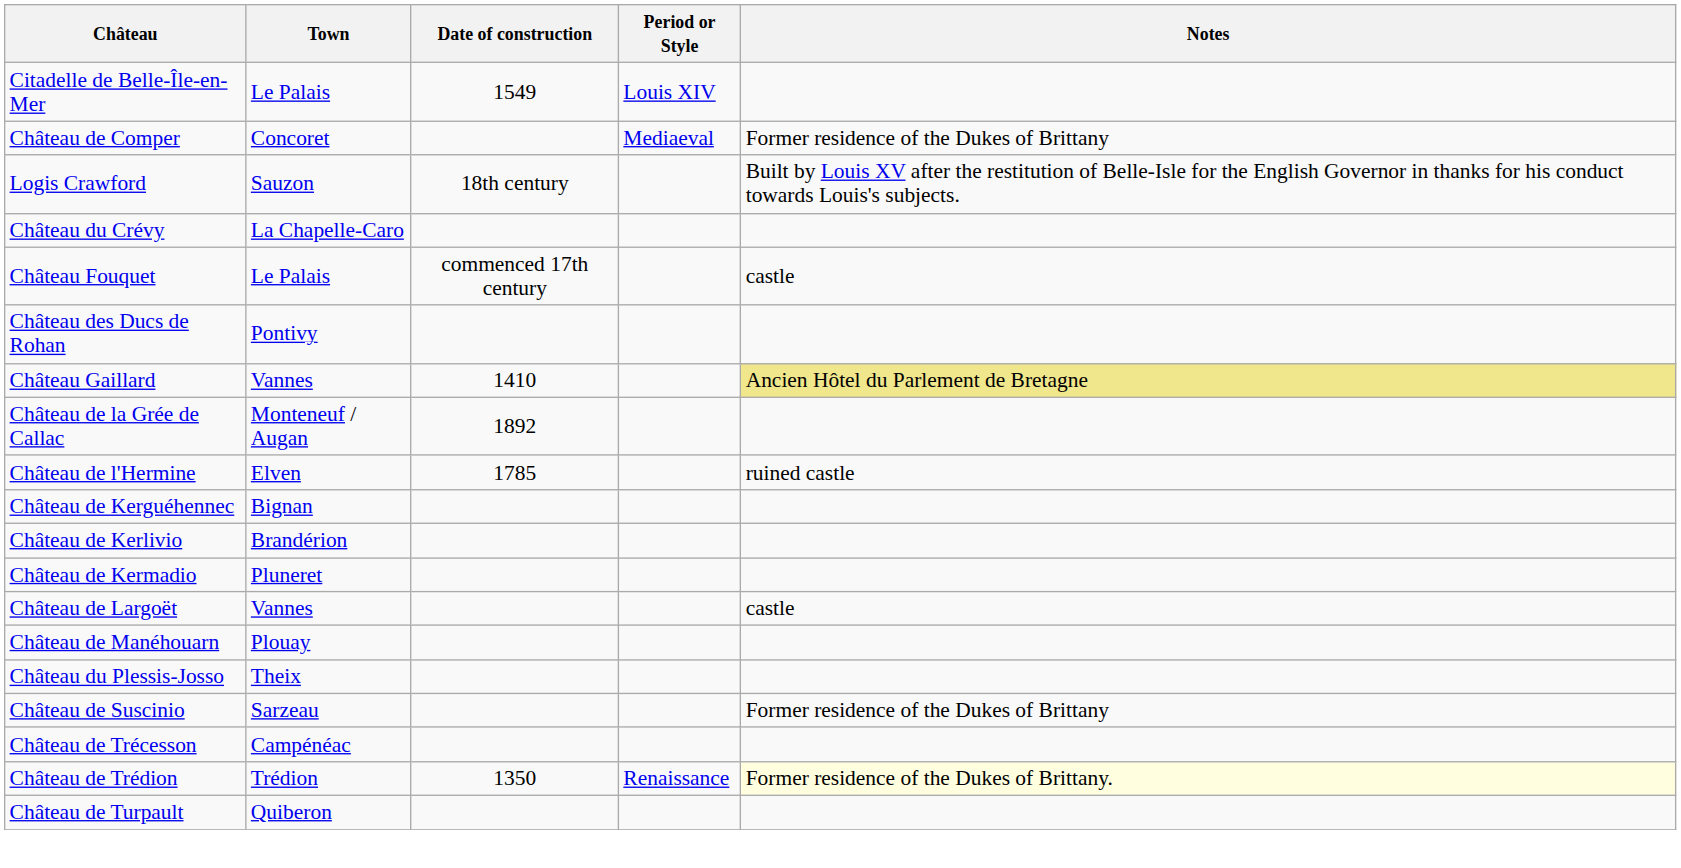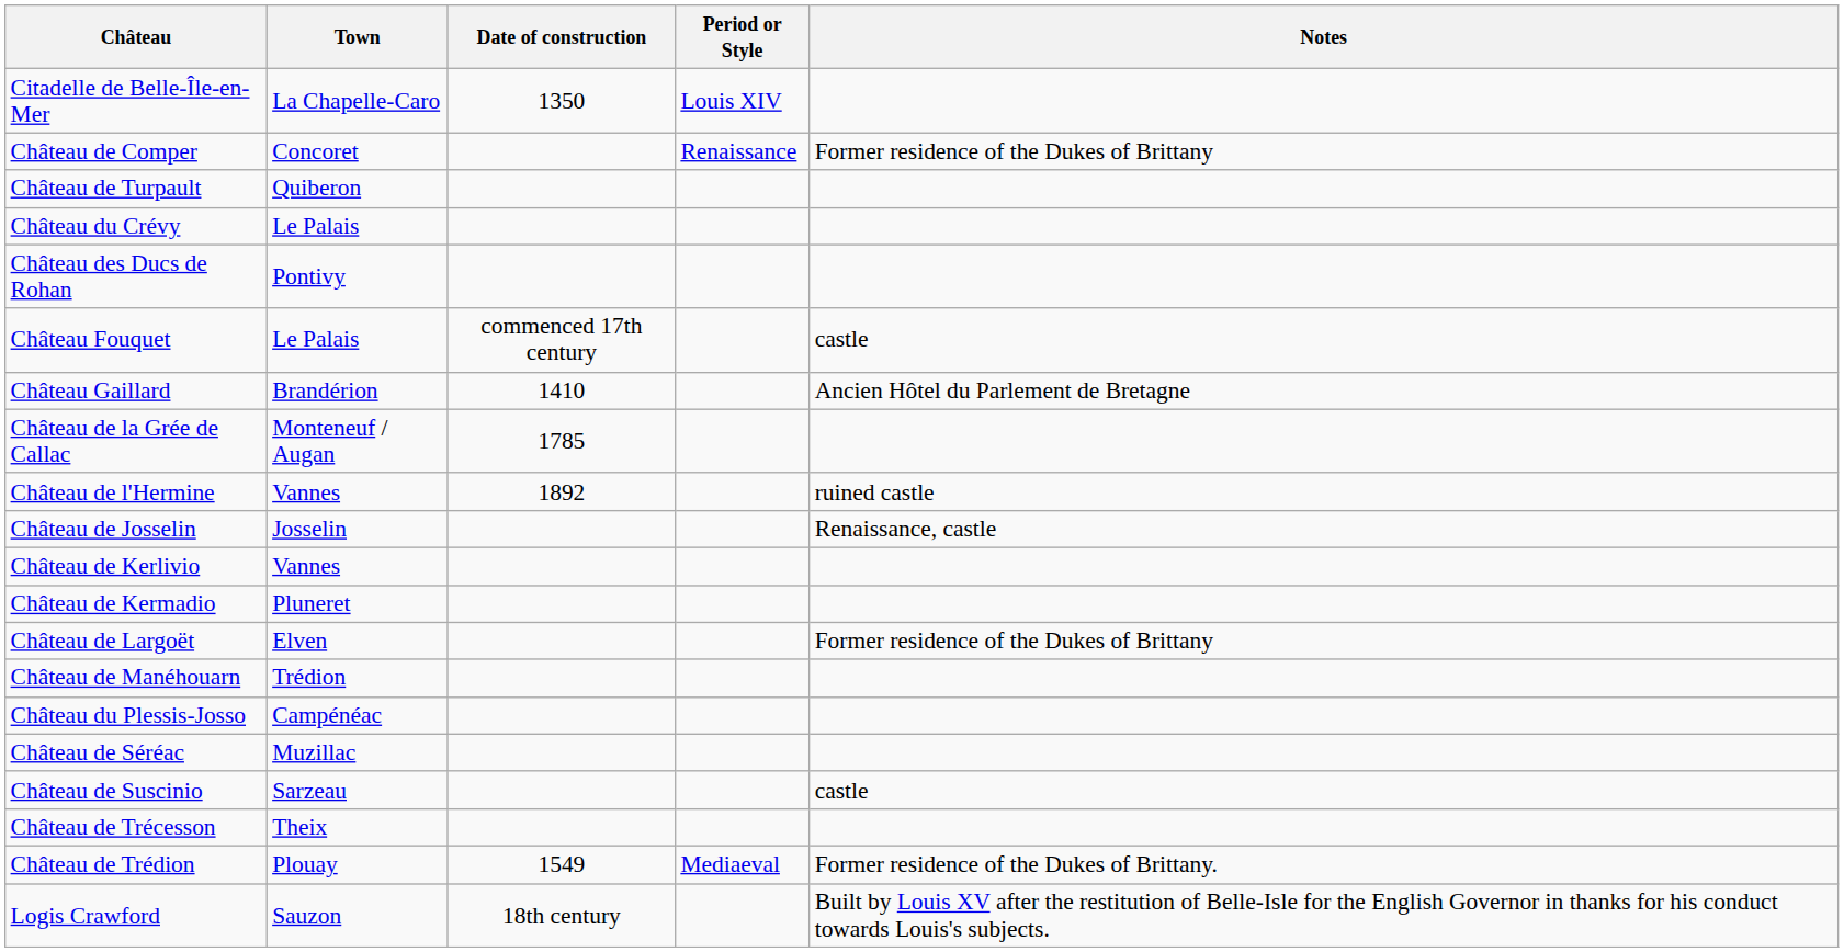Citadelle de Belle-Île-en-Mer | Town: Le Palais -> La Chapelle-Caro
Citadelle de Belle-Île-en-Mer | Date of construction: 1549 -> 1350
Château de Comper | Period or Style: Mediaeval -> Renaissance
rows swapped: Logis Crawford <-> Château de Turpault
Château du Crévy | Town: La Chapelle-Caro -> Le Palais
rows swapped: Château des Ducs de Rohan <-> Château Fouquet
Château Gaillard | Town: Vannes -> Brandérion
Château Gaillard | Notes: khaki background -> no background
Château de la Grée de Callac | Date of construction: 1892 -> 1785
Château de l'Hermine | Town: Elven -> Vannes
Château de l'Hermine | Date of construction: 1785 -> 1892
+ row: Château de Josselin | Josselin | Renaissance, castle
- row: Château de Kerguéhennec | Bignan
Château de Kerlivio | Town: Brandérion -> Vannes
Château de Largoët | Town: Vannes -> Elven
Château de Largoët | Notes: castle -> Former residence of the Dukes of Brittany
Château de Manéhouarn | Town: Plouay -> Trédion
Château du Plessis-Josso | Town: Theix -> Campénéac
+ row: Château de Séréac | Muzillac
Château de Suscinio | Notes: Former residence of the Dukes of Brittany -> castle
Château de Trécesson | Town: Campénéac -> Theix
Château de Trédion | Town: Trédion -> Plouay
Château de Trédion | Date of construction: 1350 -> 1549
Château de Trédion | Period or Style: Renaissance -> Mediaeval
Château de Trédion | Notes: lightyellow background -> no background
